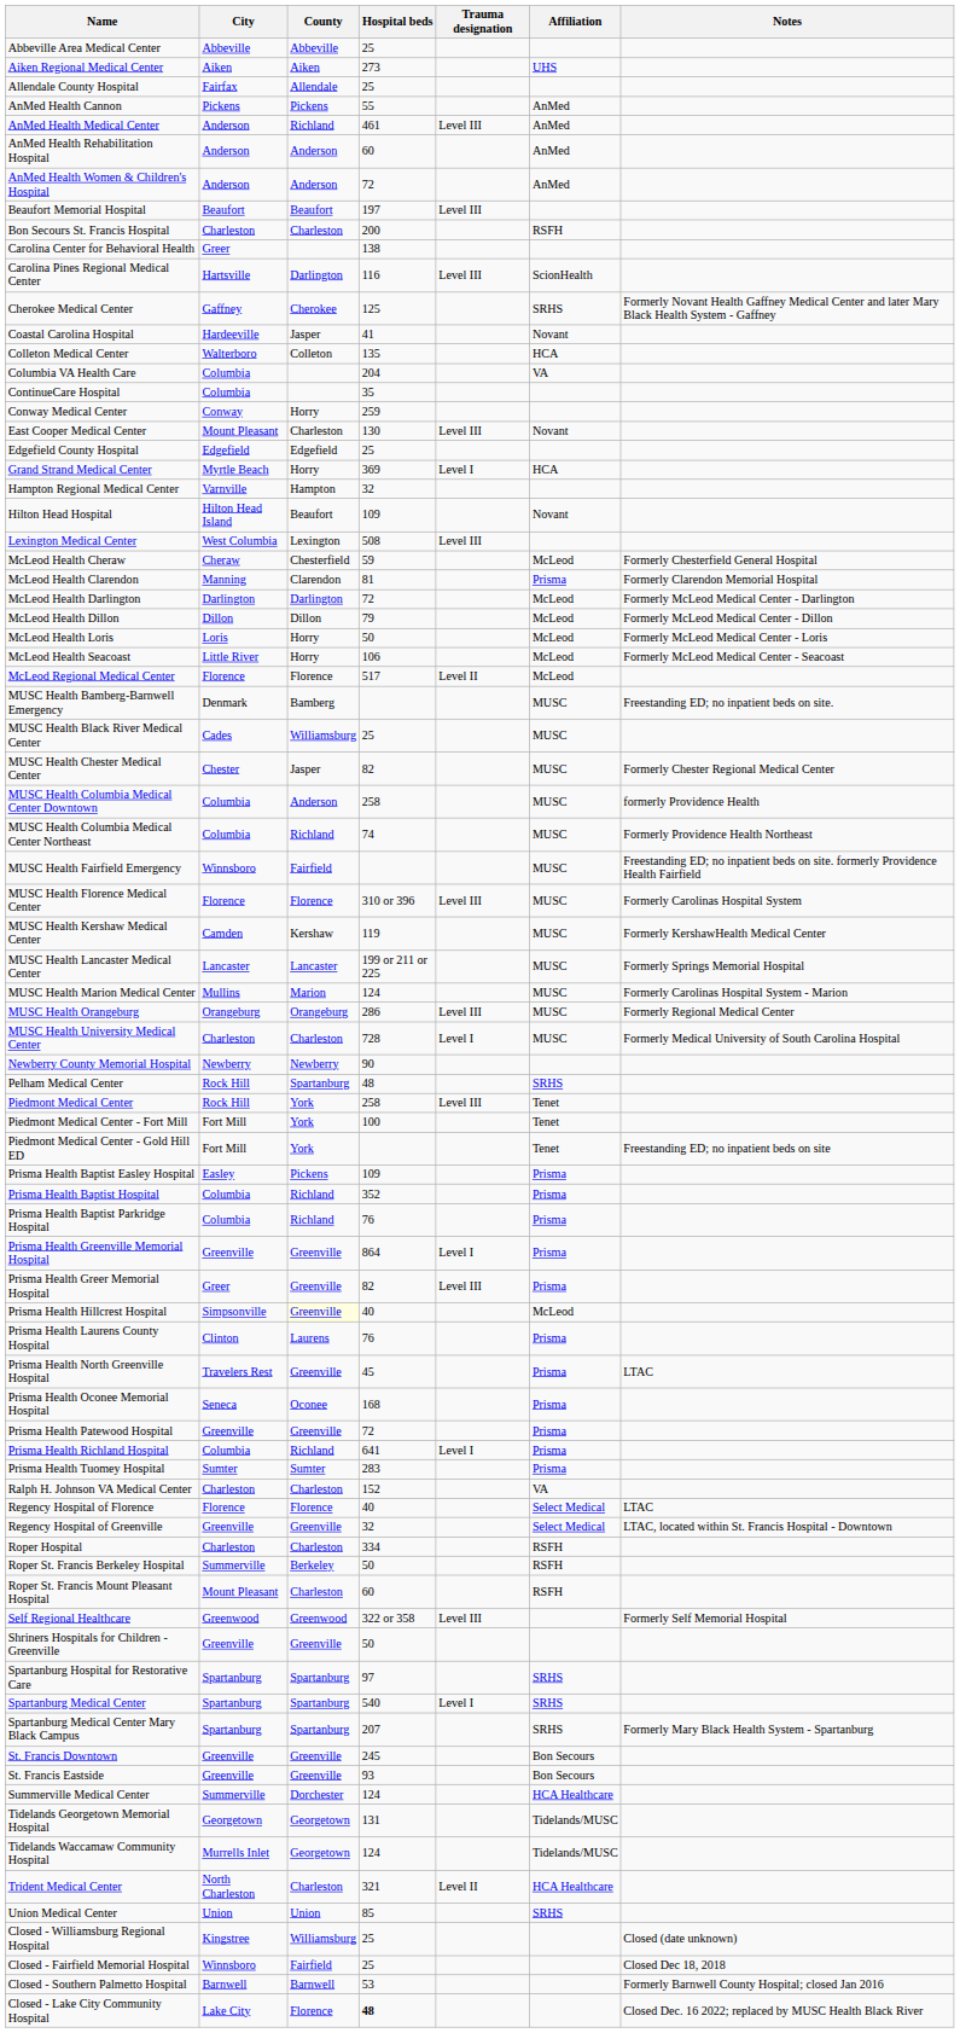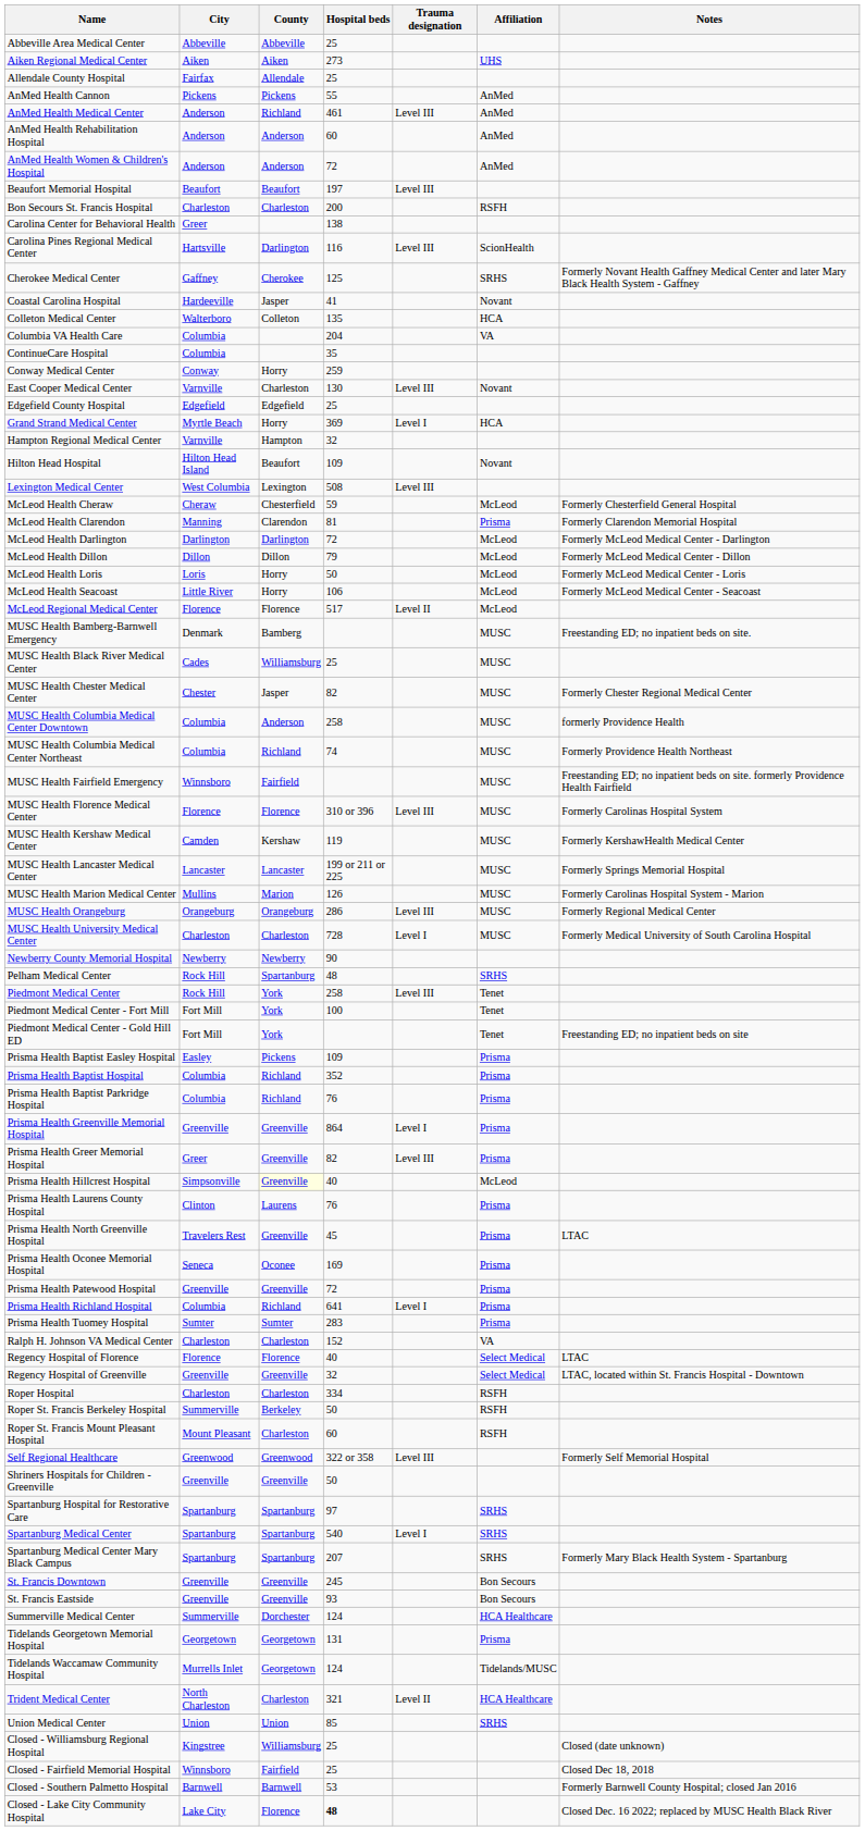East Cooper Medical Center | City: Mount Pleasant -> Varnville
MUSC Health Marion Medical Center | Hospital beds: 124 -> 126
Prisma Health Oconee Memorial Hospital | Hospital beds: 168 -> 169
Tidelands Georgetown Memorial Hospital | Affiliation: Tidelands/MUSC -> Prisma
